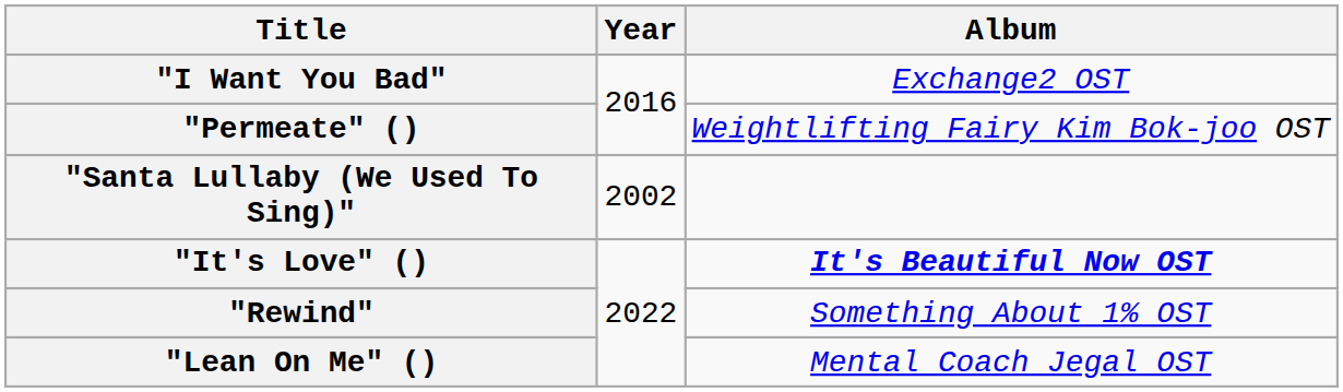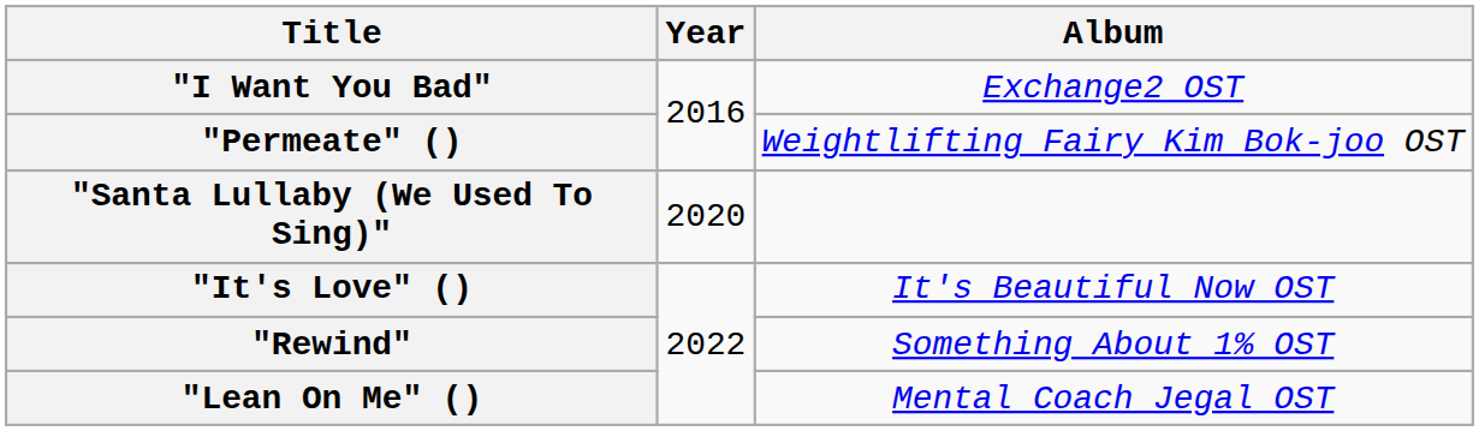"Santa Lullaby (We Used To Sing)" | Year: 2002 -> 2020
"It's Love" () | Album: bold -> normal
